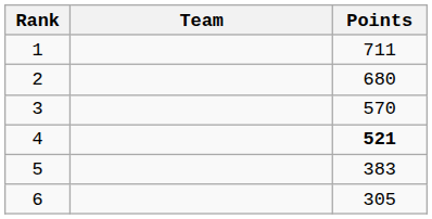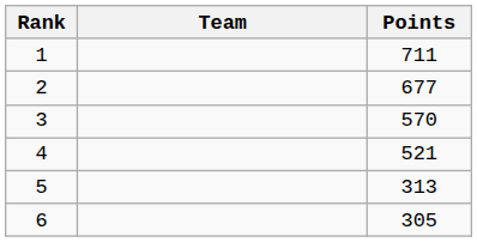2 | Points: 680 -> 677
4 | Points: bold -> normal
5 | Points: 383 -> 313
